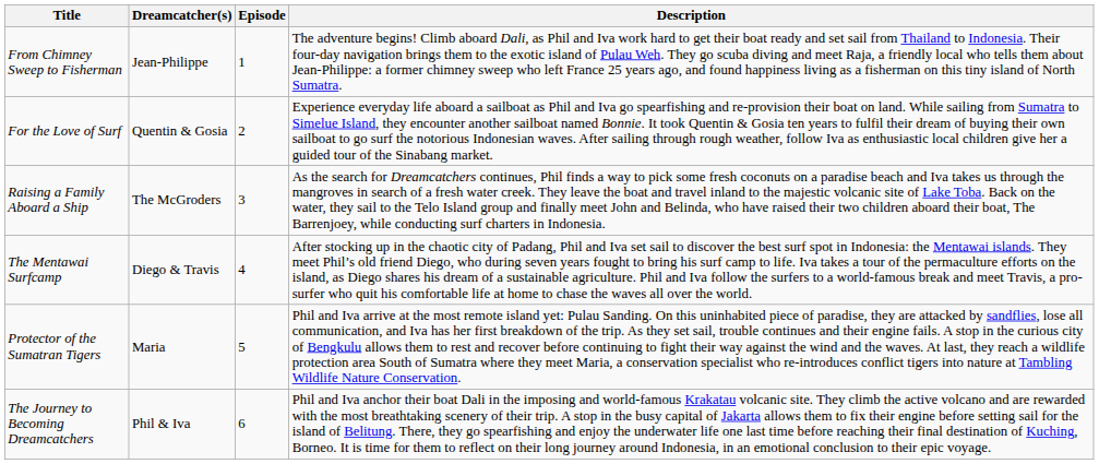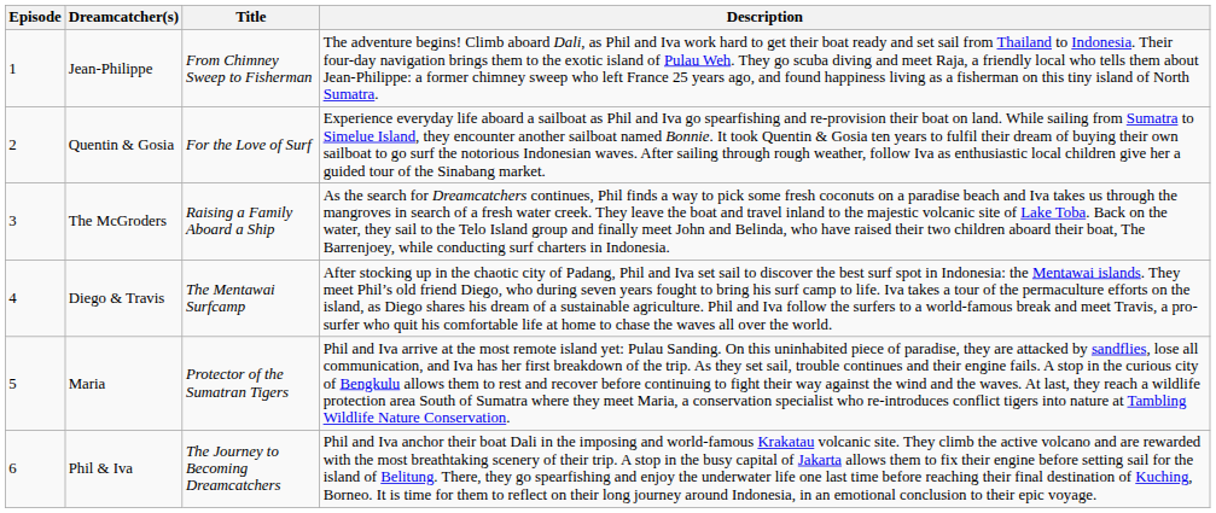columns swapped: Episode <-> Title
